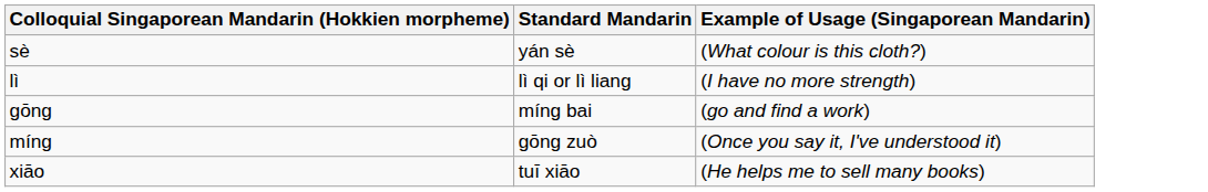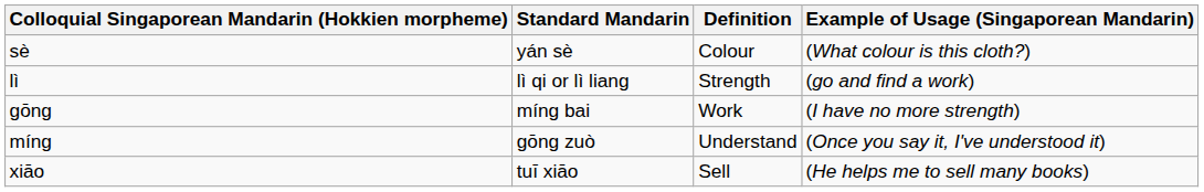+ column: Definition | Colour | Strength | Work | Understand | Sell
lì | Example of Usage (Singaporean Mandarin): (I have no more strength) -> (go and find a work)
gōng | Example of Usage (Singaporean Mandarin): (go and find a work) -> (I have no more strength)
